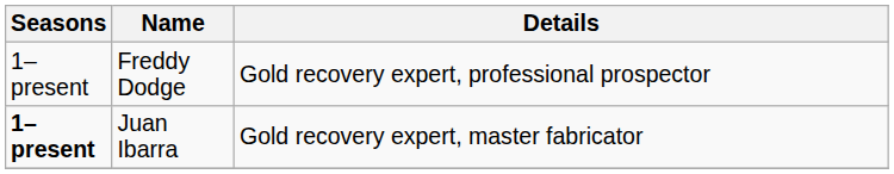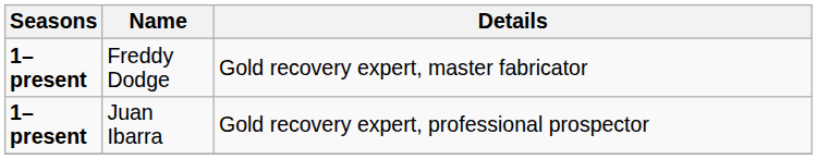Freddy Dodge | Seasons: normal -> bold
Freddy Dodge | column 3: Gold recovery expert, professional prospector -> Gold recovery expert, master fabricator
Juan Ibarra | column 3: Gold recovery expert, master fabricator -> Gold recovery expert, professional prospector
